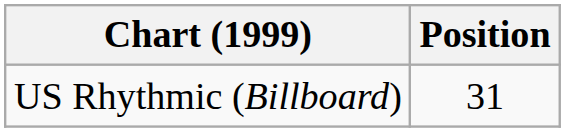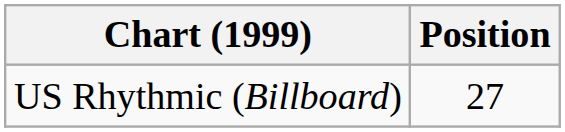US Rhythmic (Billboard) | Position: 31 -> 27
